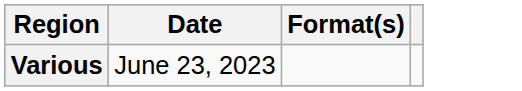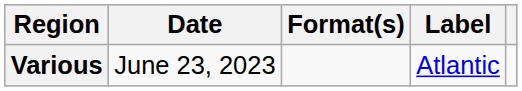+ column: Label | Atlantic
